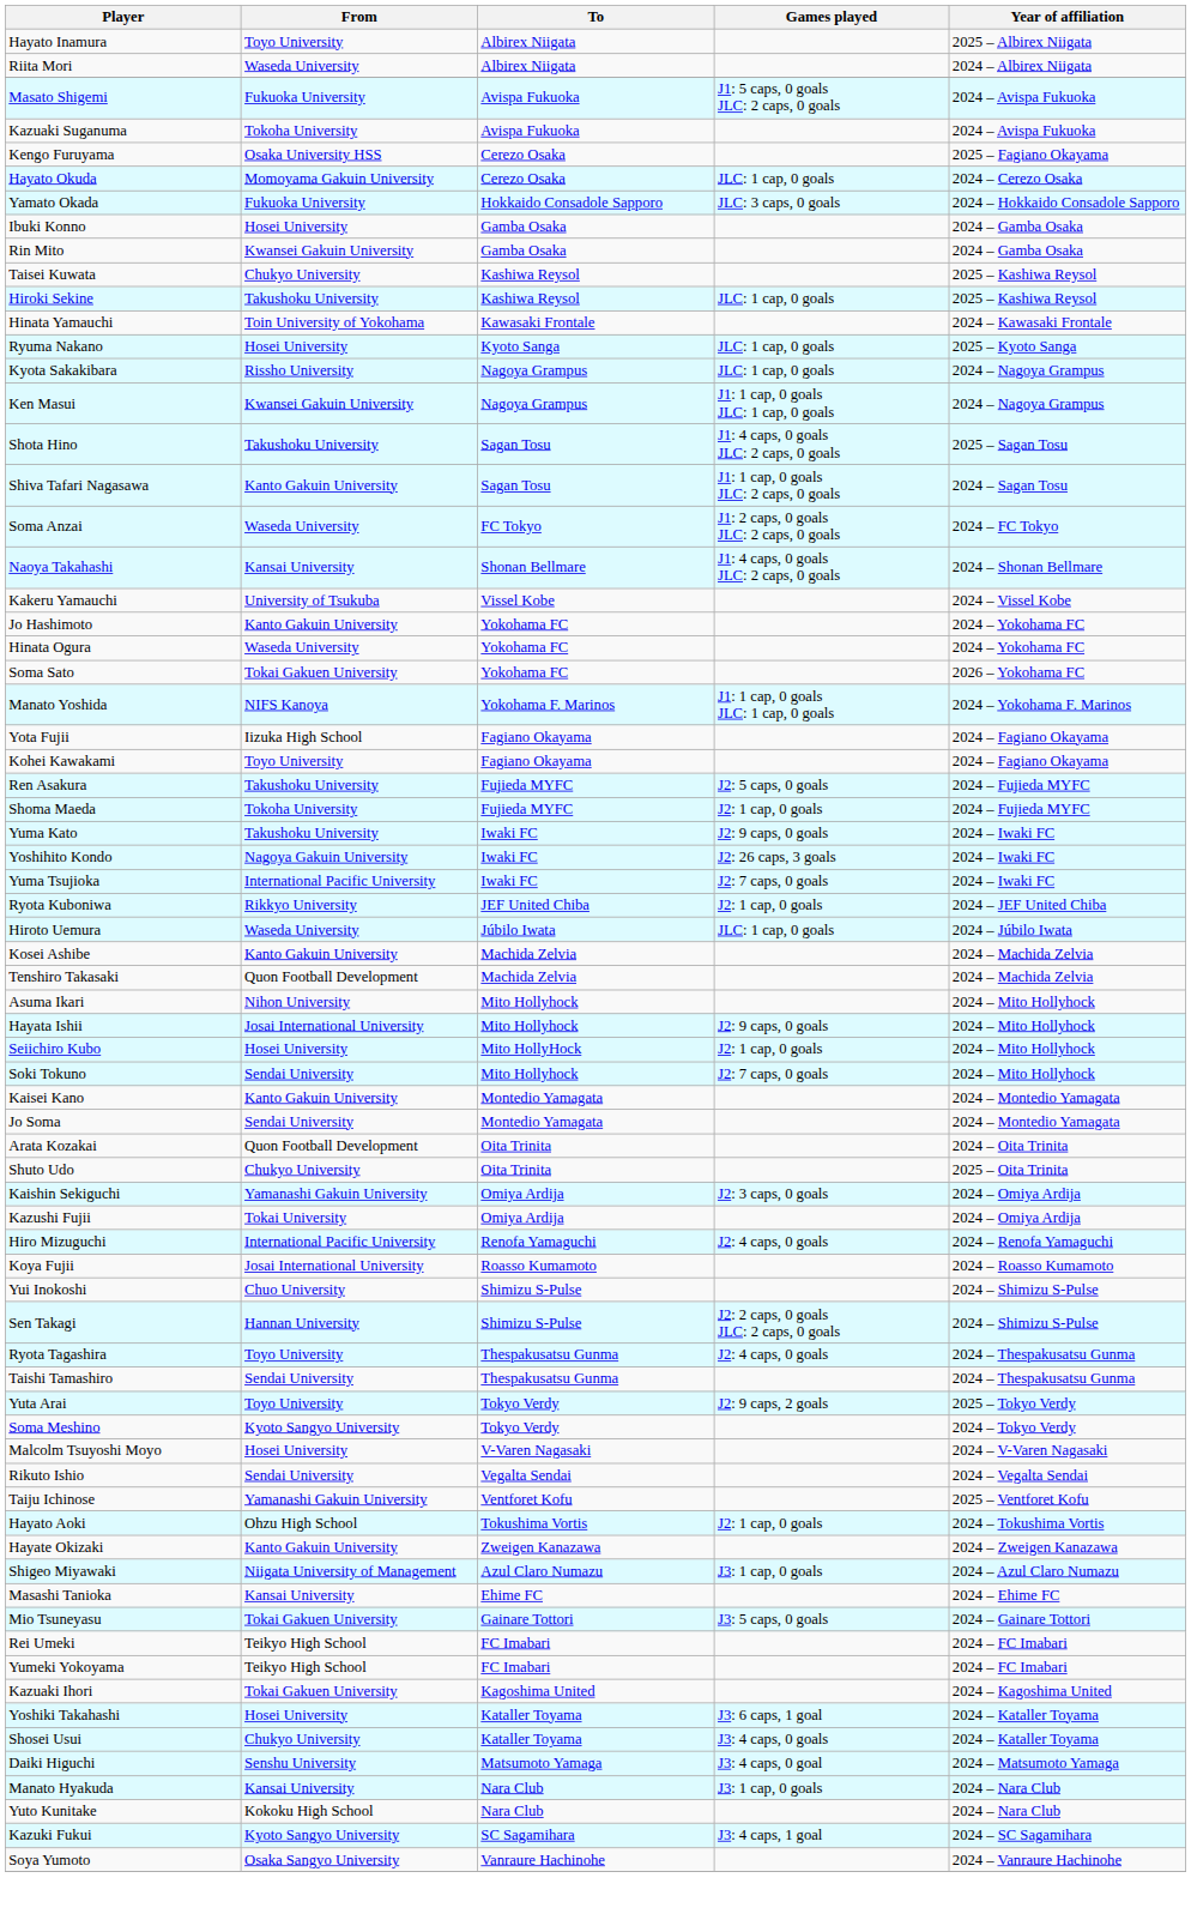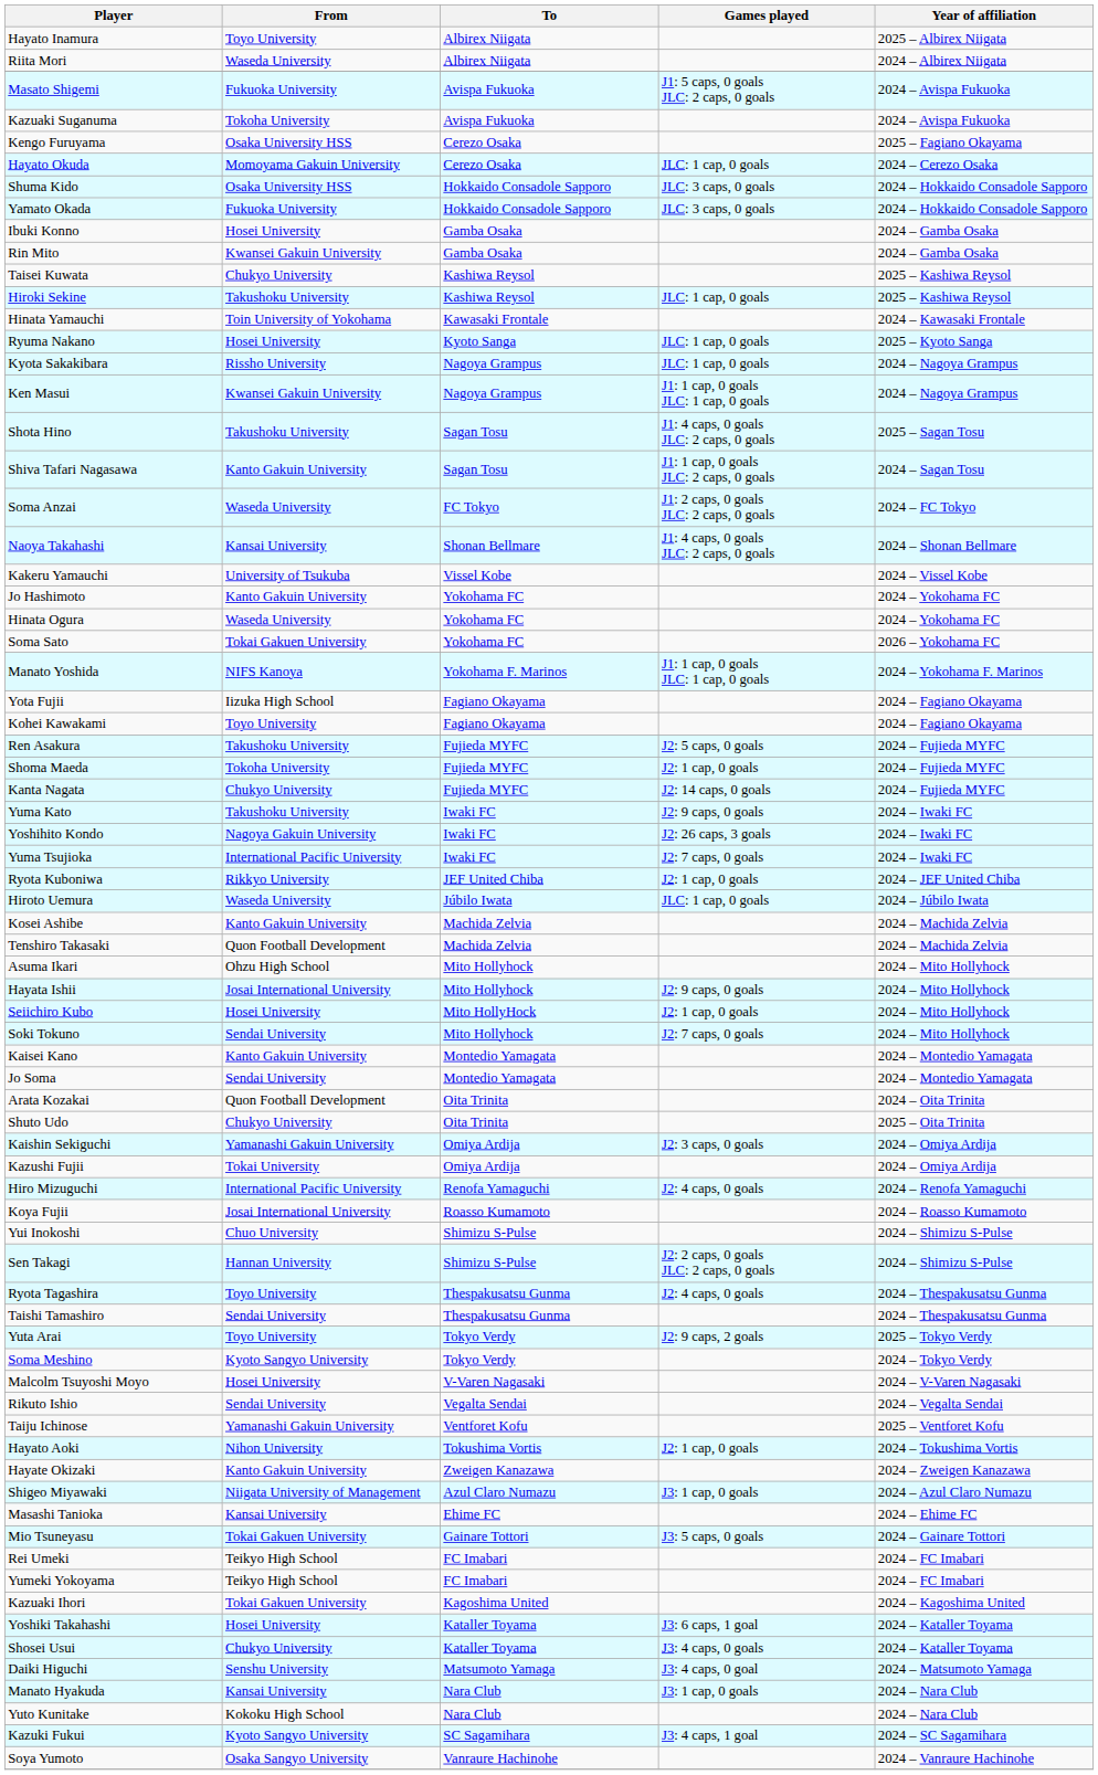+ row: Shuma Kido | Osaka University HSS | Hokkaido Consadole Sapporo | JLC: 3 caps, 0 goals | 2024 – Hokkaido Consadole Sapporo
+ row: Kanta Nagata | Chukyo University | Fujieda MYFC | J2: 14 caps, 0 goals | 2024 – Fujieda MYFC
Asuma Ikari | From: Nihon University -> Ohzu High School
Hayato Aoki | From: Ohzu High School -> Nihon University
